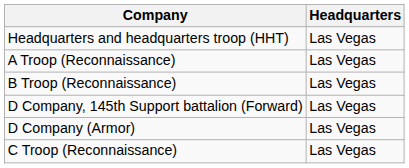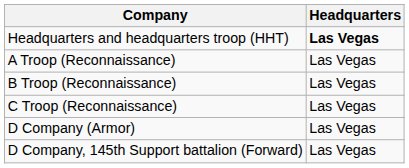Headquarters and headquarters troop (HHT) | Headquarters: normal -> bold
rows swapped: C Troop (Reconnaissance) <-> D Company, 145th Support battalion (Forward)
